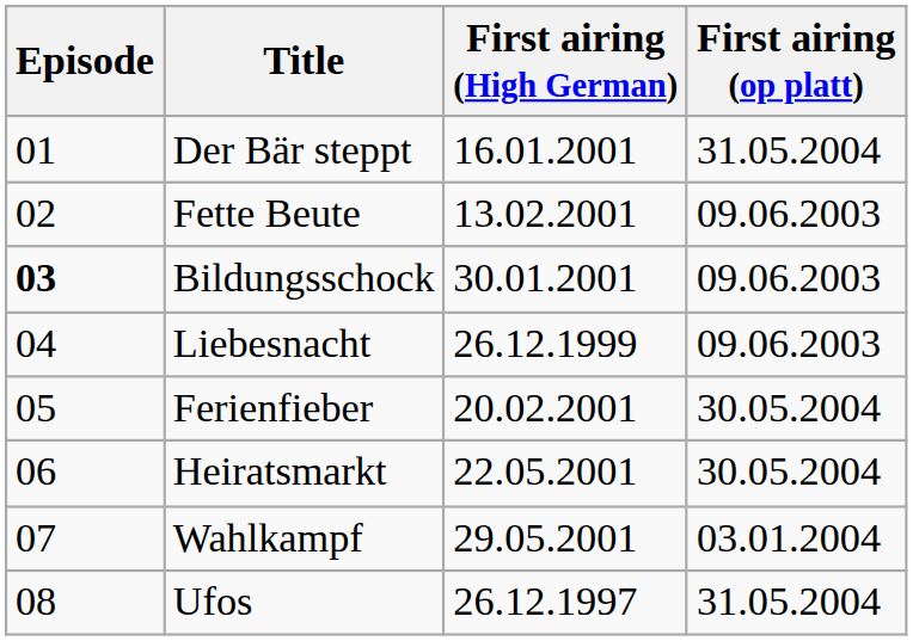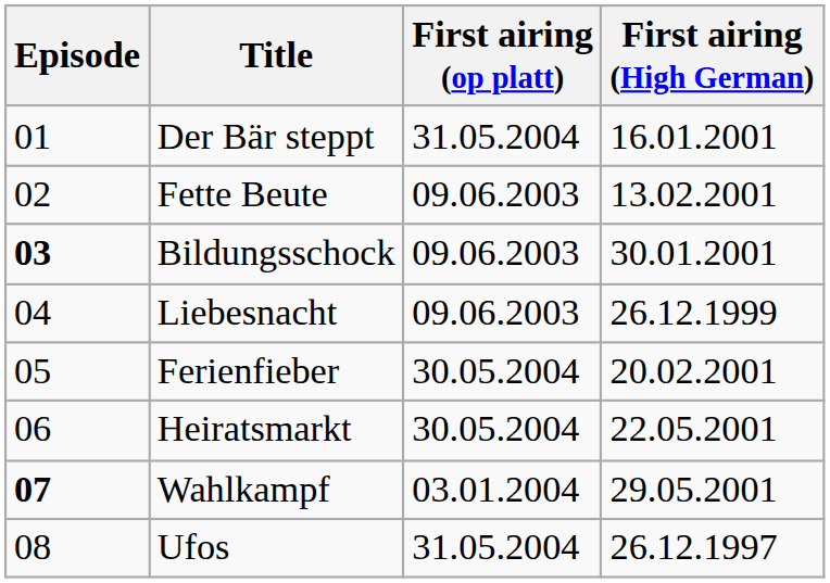columns swapped: First airing (High German) <-> First airing (op platt)
Wahlkampf | Episode: normal -> bold
